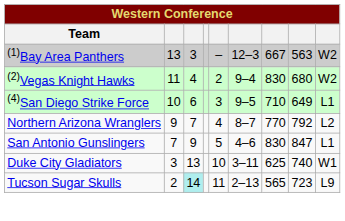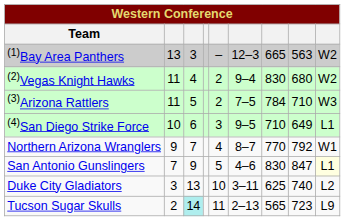(1)Bay Area Panthers | column 7: 667 -> 665
+ row: (3)Arizona Rattlers | 11 | 5 | 2 | 7–5 | 784 | 710 | W3
Northern Arizona Wranglers | column 9: L2 -> W1
San Antonio Gunslingers | column 9: no background -> lightyellow background
Duke City Gladiators | column 9: W1 -> L2
